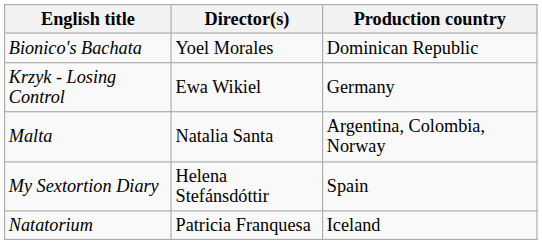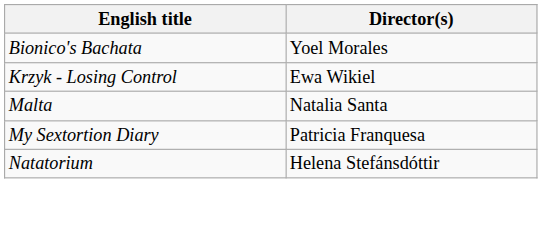- column: Production country | Dominican Republic | Germany | Argentina, Colombia, Norway | Spain | Iceland
My Sextortion Diary | Director(s): Helena Stefánsdóttir -> Patricia Franquesa
Natatorium | Director(s): Patricia Franquesa -> Helena Stefánsdóttir
